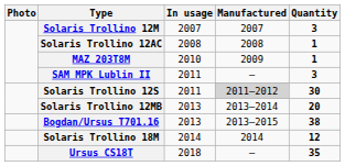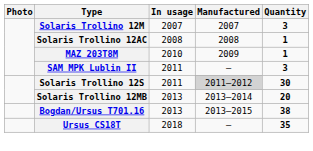- row: Solaris Trollino 18M | 2014 | 2014 | 12
